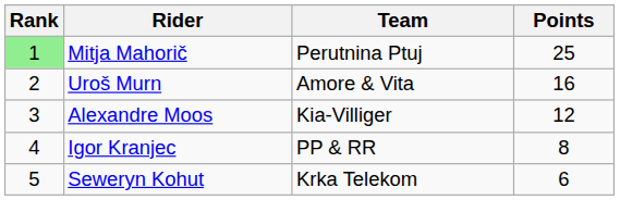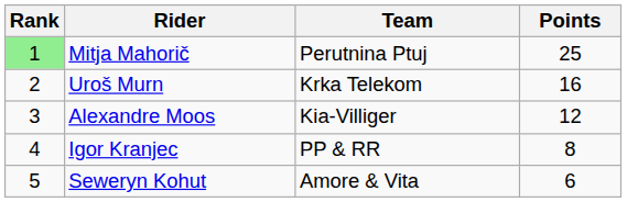Uroš Murn | Team: Amore & Vita -> Krka Telekom
Seweryn Kohut | Team: Krka Telekom -> Amore & Vita
